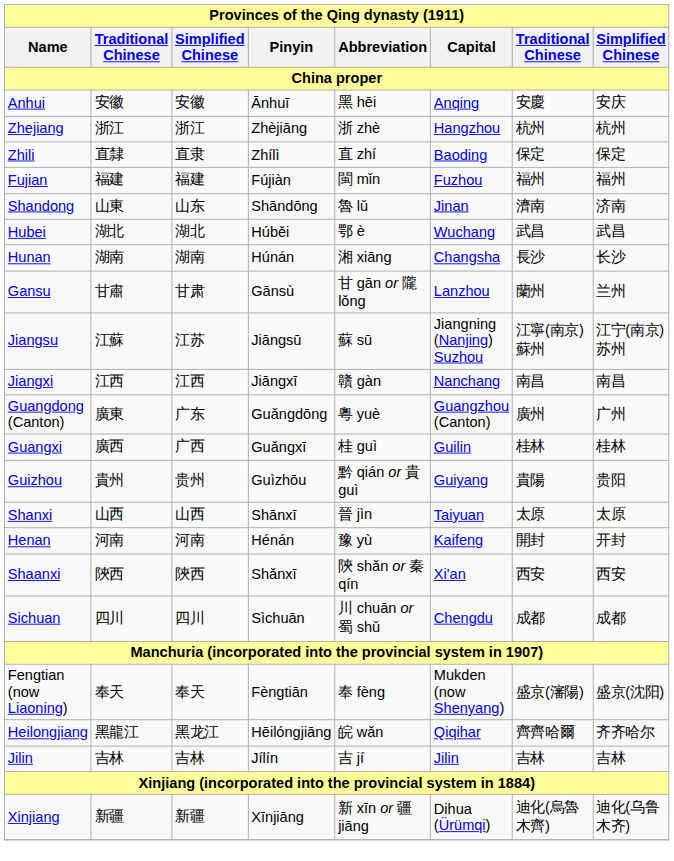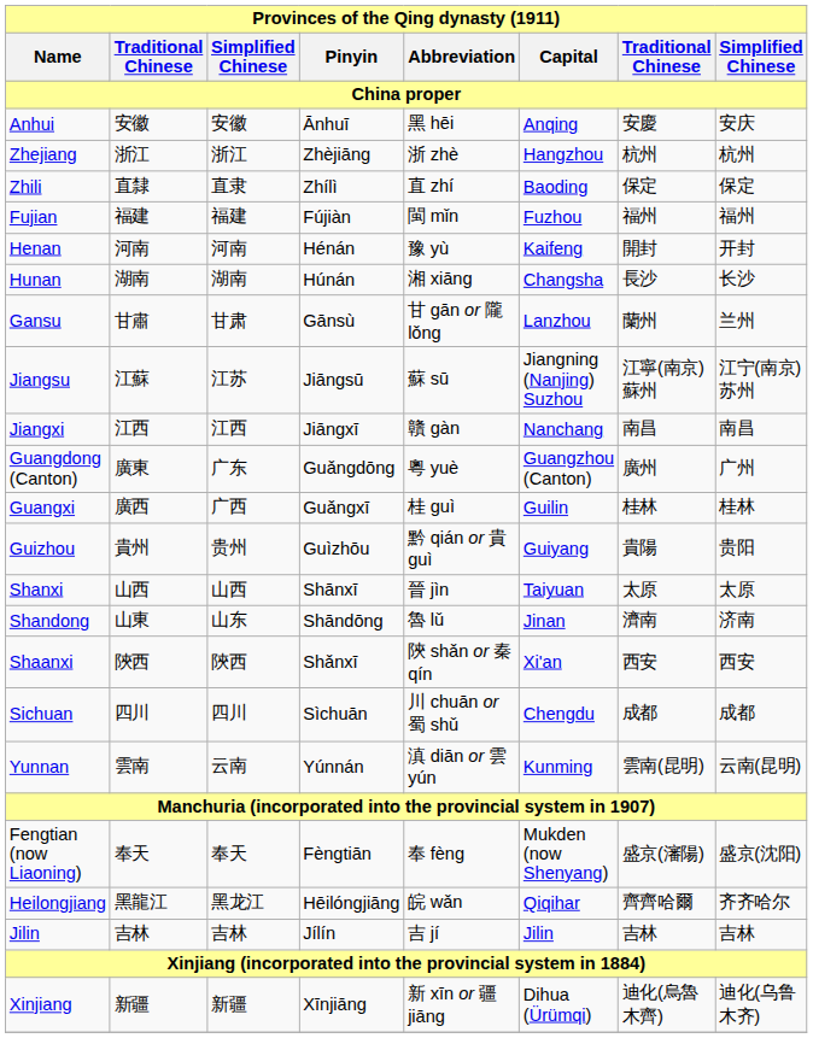rows swapped: Henan <-> Shandong
- row: Hubei | 湖北 | 湖北 | Húběi | 鄂 è | Wuchang | 武昌 | 武昌
+ row: Yunnan | 雲南 | 云南 | Yúnnán | 滇 diān or 雲 yún | Kunming | 雲南(昆明) | 云南(昆明)
